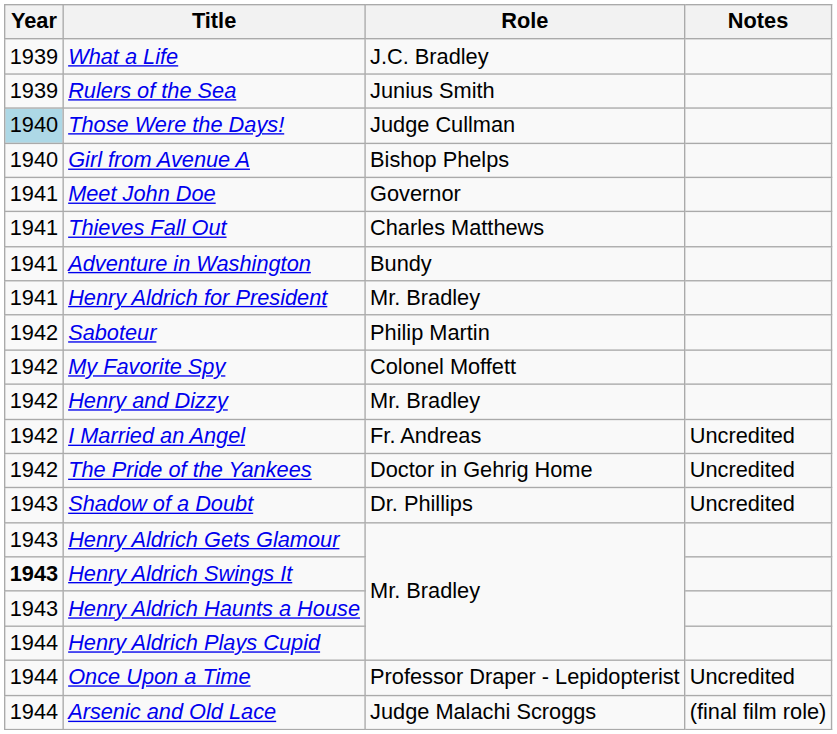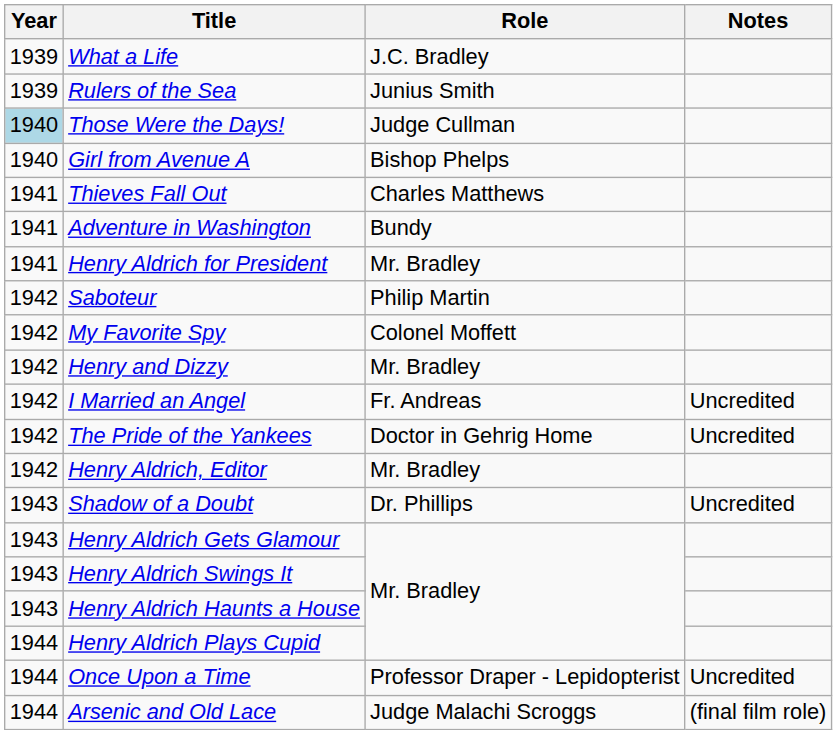- row: 1941 | Meet John Doe | Governor
+ row: 1942 | Henry Aldrich, Editor | Mr. Bradley
Henry Aldrich Swings It | Year: bold -> normal
